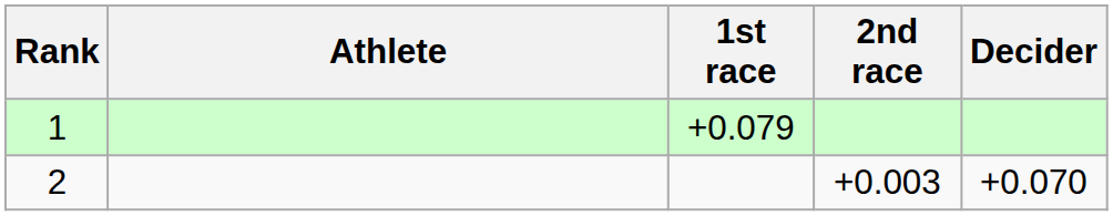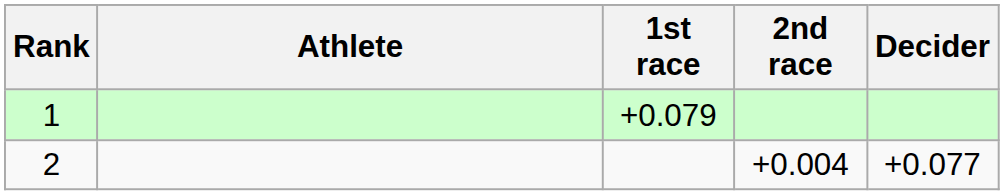2 | 2nd race: +0.003 -> +0.004
2 | Decider: +0.070 -> +0.077
